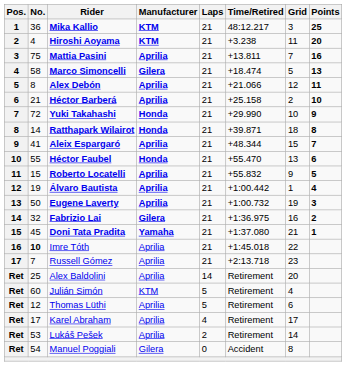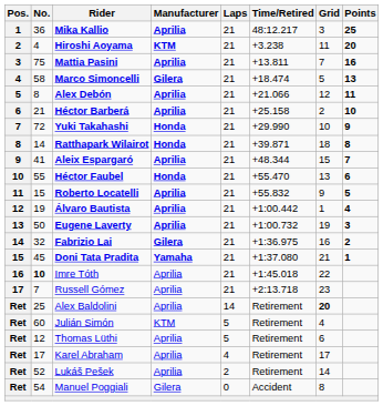Mika Kallio | Manufacturer: KTM -> Aprilia
Alex Baldolini | Grid: normal -> bold
Lukáš Pešek | No.: 53 -> 52
